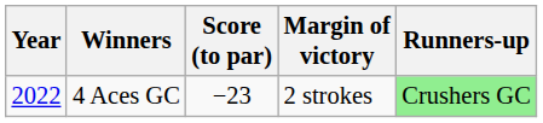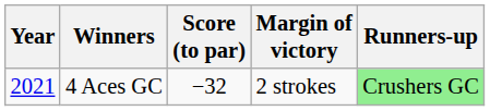4 Aces GC | Year: 2022 -> 2021
4 Aces GC | Score (to par): −23 -> −32
